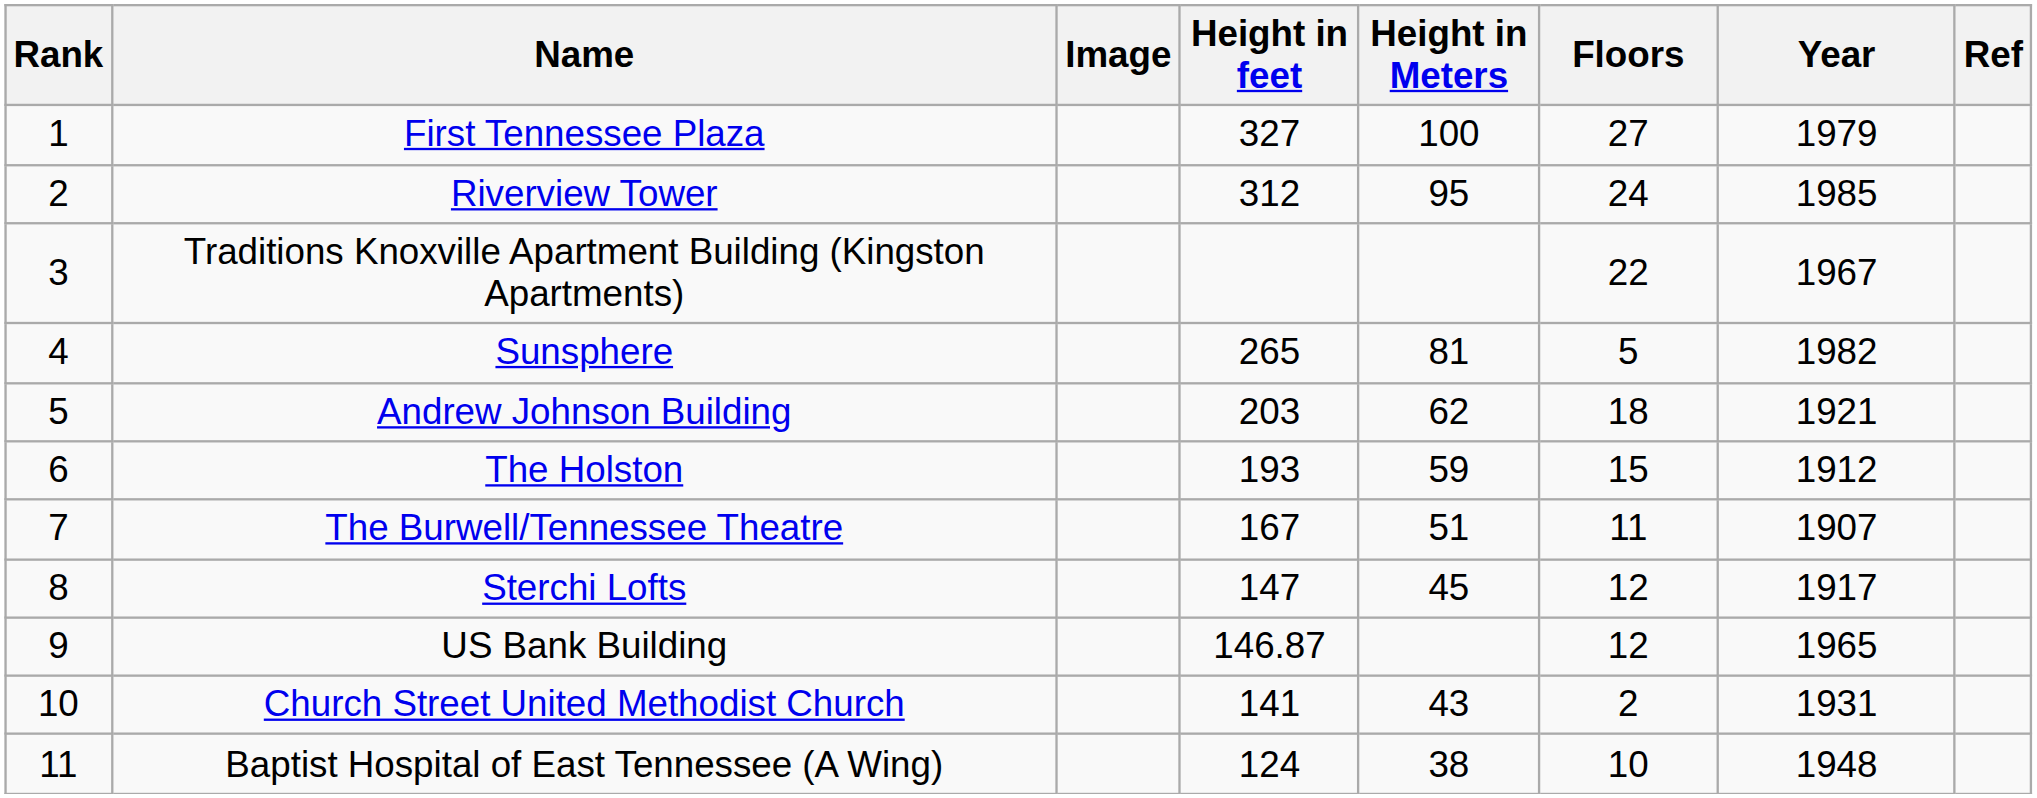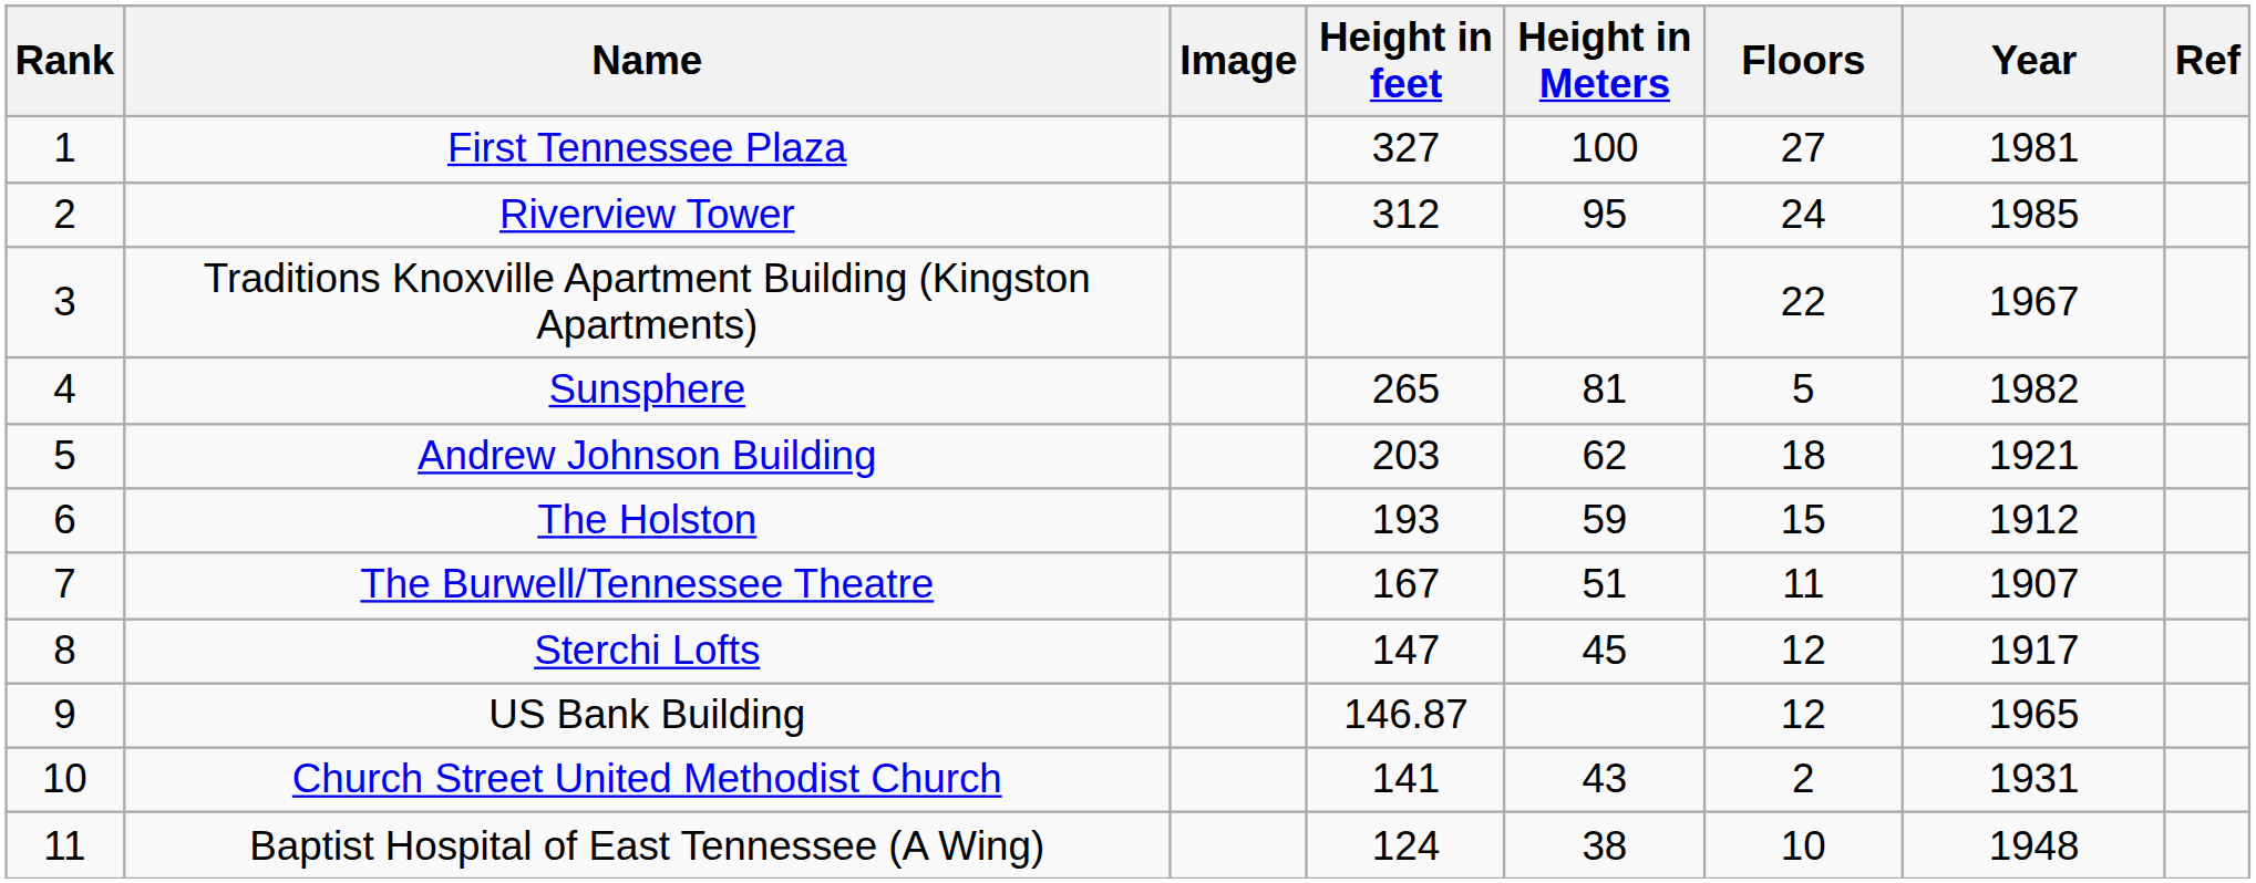First Tennessee Plaza | Year: 1979 -> 1981
